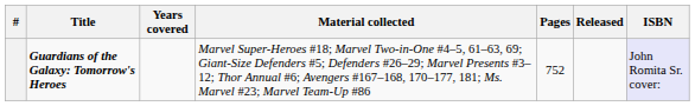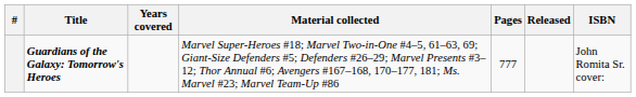Guardians of the Galaxy: Tomorrow's Heroes | Pages: 752 -> 777
Guardians of the Galaxy: Tomorrow's Heroes | ISBN: lavender background -> no background
